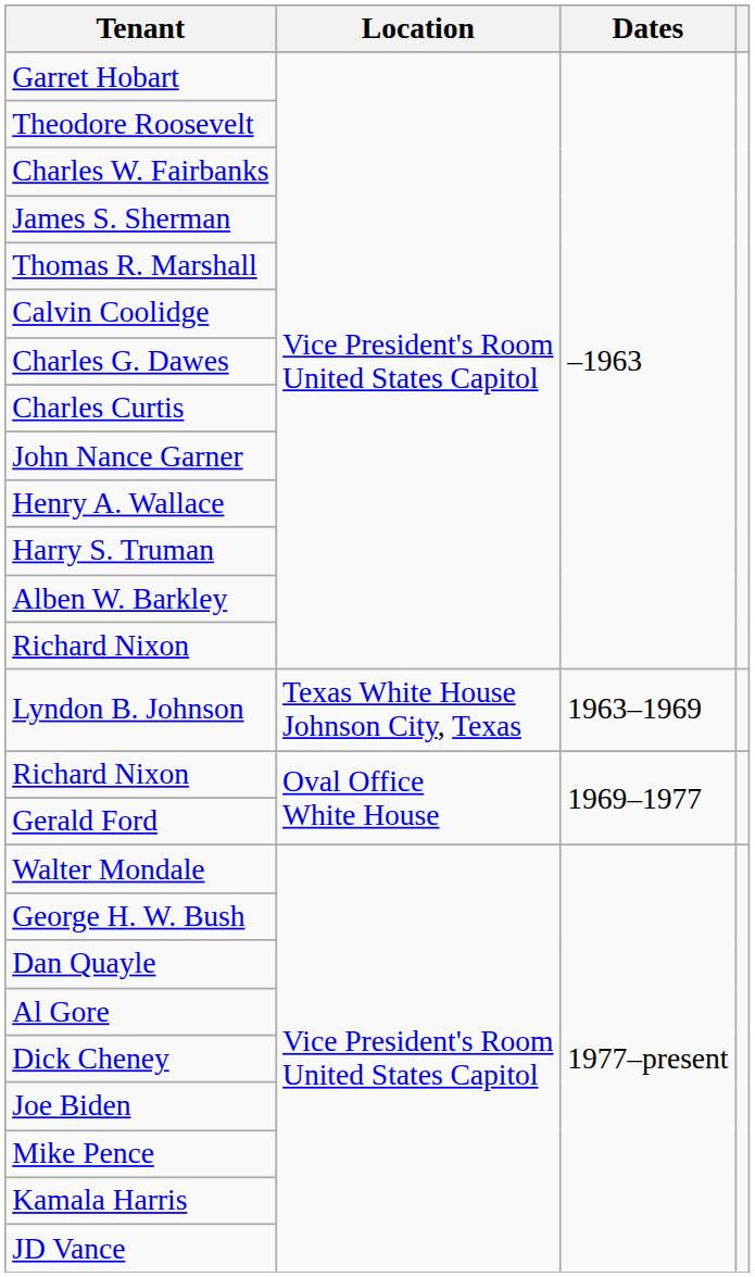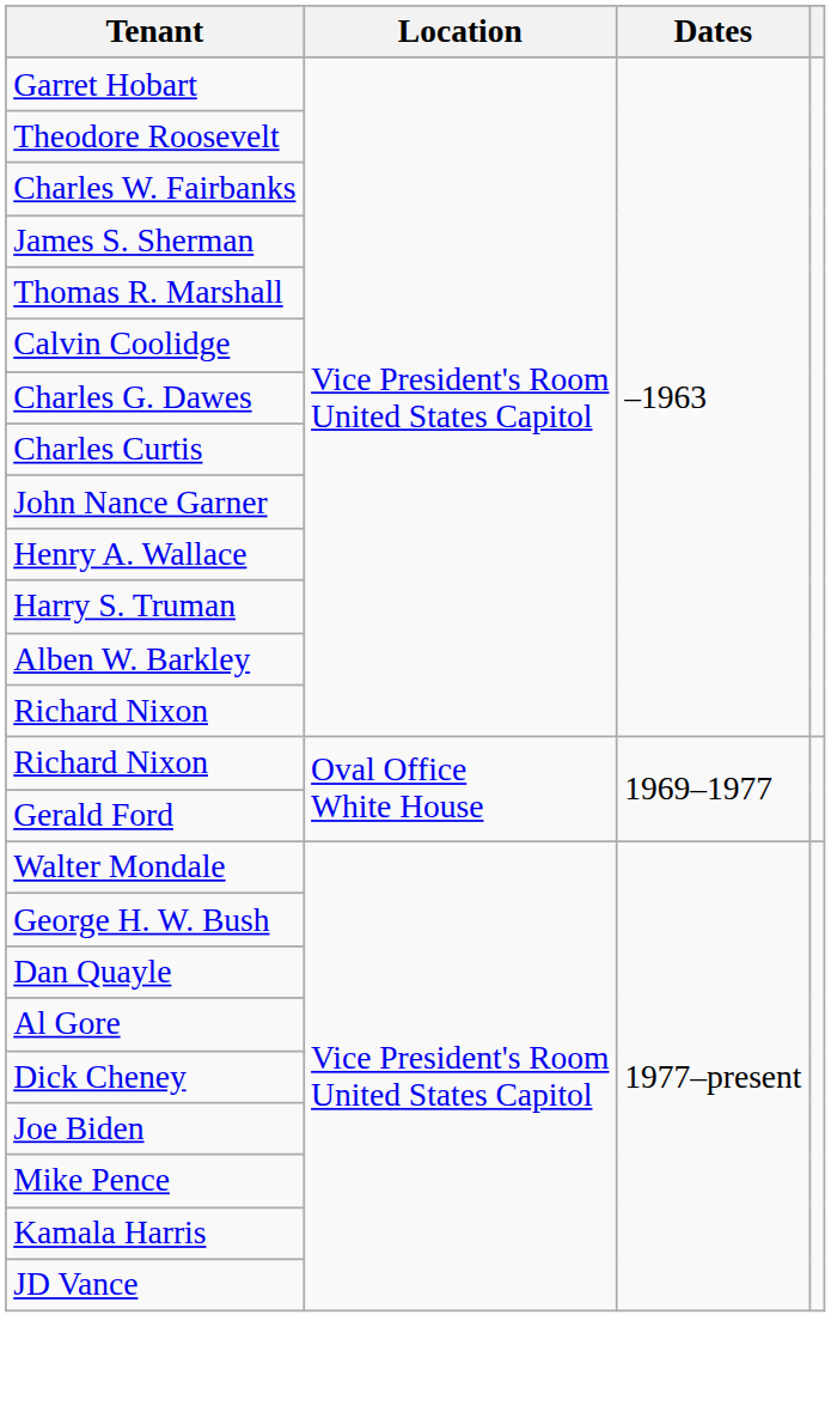- row: Lyndon B. Johnson | Texas White House Johnson City, Texas | 1963–1969
